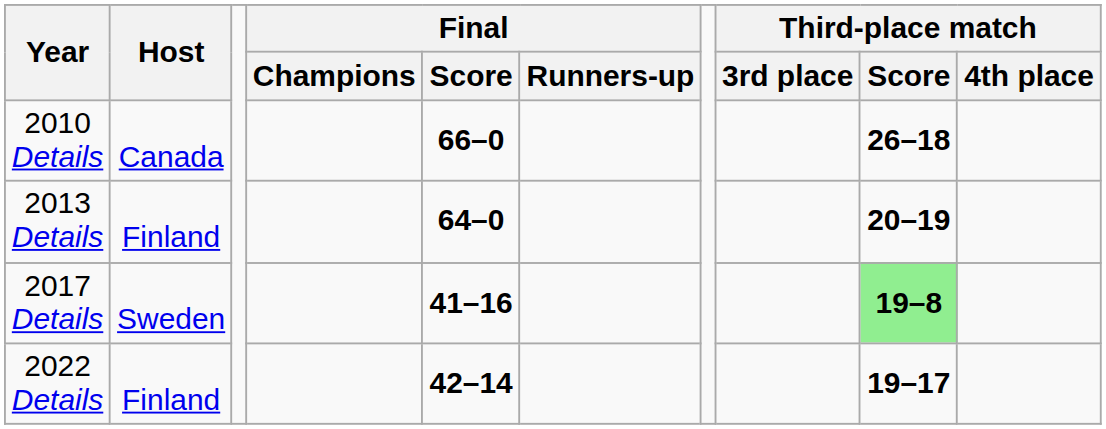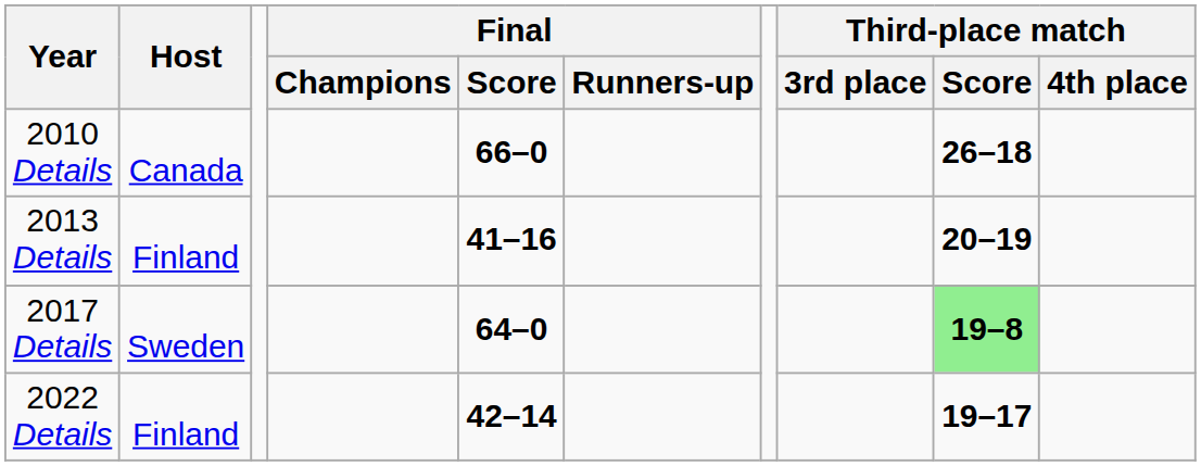2013 Details | Final / Score: 64–0 -> 41–16
2017 Details | Final / Score: 41–16 -> 64–0
